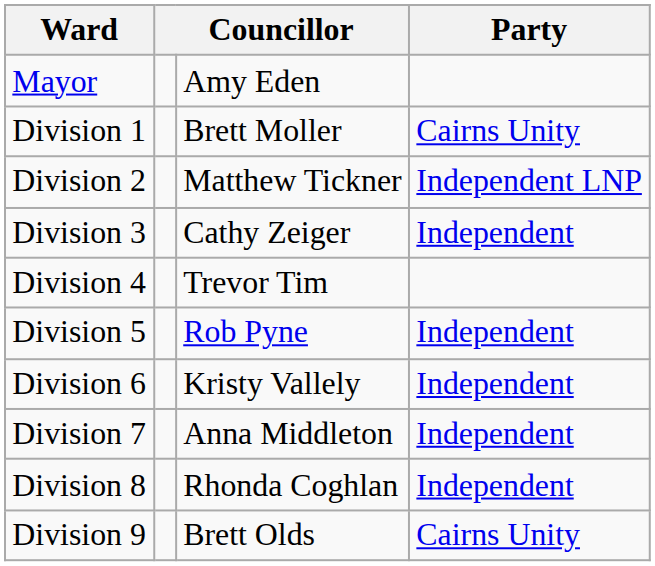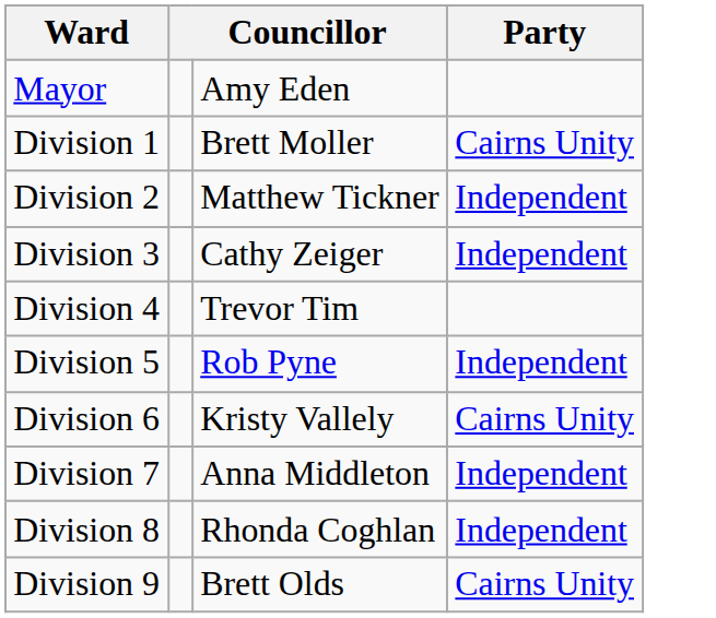Division 2 | Party: Independent LNP -> Independent
Division 6 | Party: Independent -> Cairns Unity
